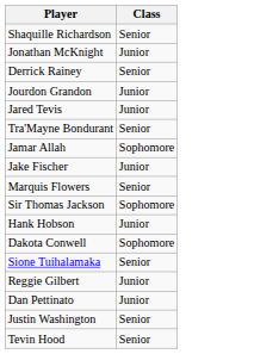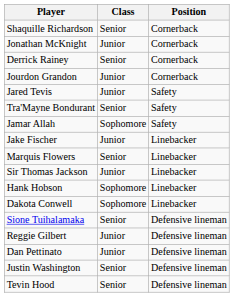+ column: Position | Cornerback | Cornerback | Cornerback | Cornerback | Safety | Safety | Safety | Linebacker | Linebacker | Linebacker | Linebacker | Linebacker | Defensive lineman | Defensive lineman | Defensive lineman | Defensive lineman | Defensive lineman
Sir Thomas Jackson | Class: Sophomore -> Junior
Hank Hobson | Class: Junior -> Sophomore
